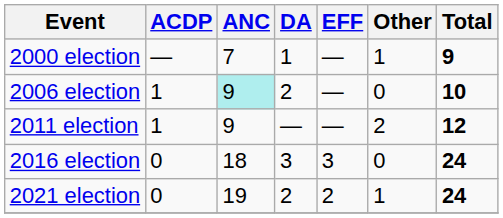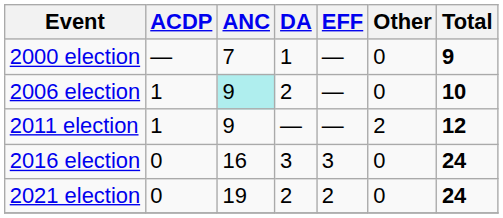2000 election | Other: 1 -> 0
2016 election | ANC: 18 -> 16
2021 election | Other: 1 -> 0
